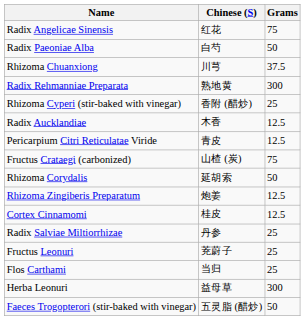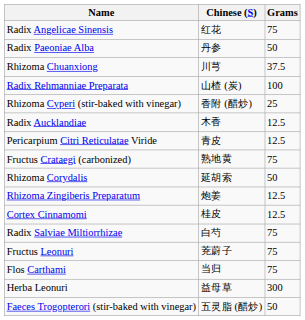Radix Paeoniae Alba | Chinese (S): 白芍 -> 丹参
Radix Rehmanniae Preparata | Chinese (S): 熟地黄 -> 山楂 (炭)
Radix Rehmanniae Preparata | Grams: 300 -> 100
Fructus Crataegi (carbonized) | Chinese (S): 山楂 (炭) -> 熟地黄
Radix Salviae Miltiorrhizae | Chinese (S): 丹参 -> 白芍
Radix Salviae Miltiorrhizae | Grams: 25 -> 75
Fructus Leonuri | Grams: 25 -> 75
Flos Carthami | Grams: 25 -> 75
